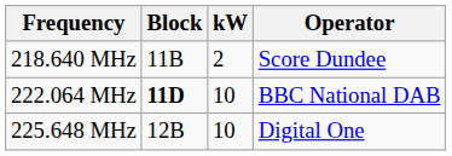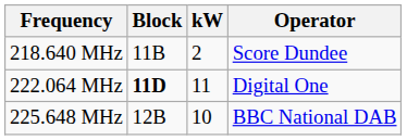222.064 MHz | kW: 10 -> 11
222.064 MHz | Operator: BBC National DAB -> Digital One
225.648 MHz | Operator: Digital One -> BBC National DAB
